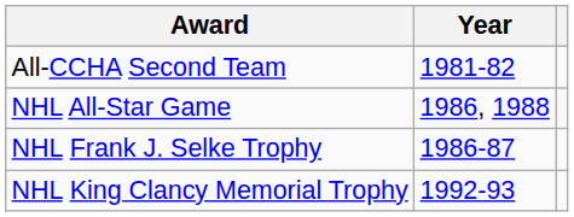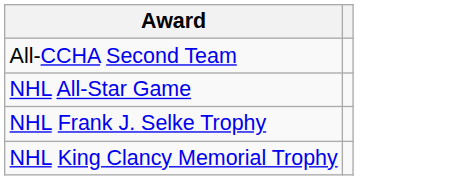- column: Year | 1981-82 | 1986, 1988 | 1986-87 | 1992-93
